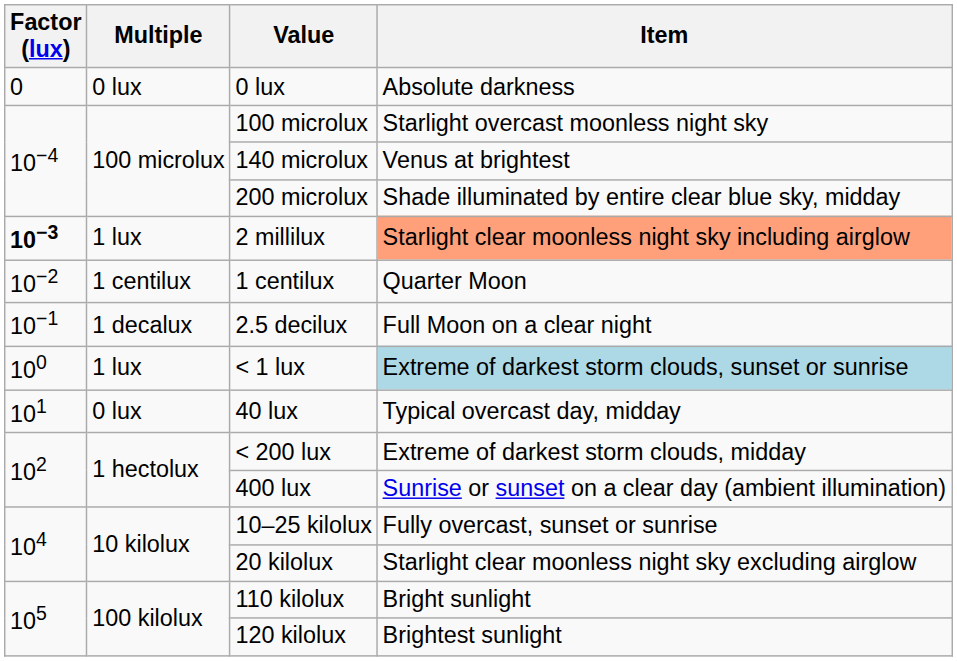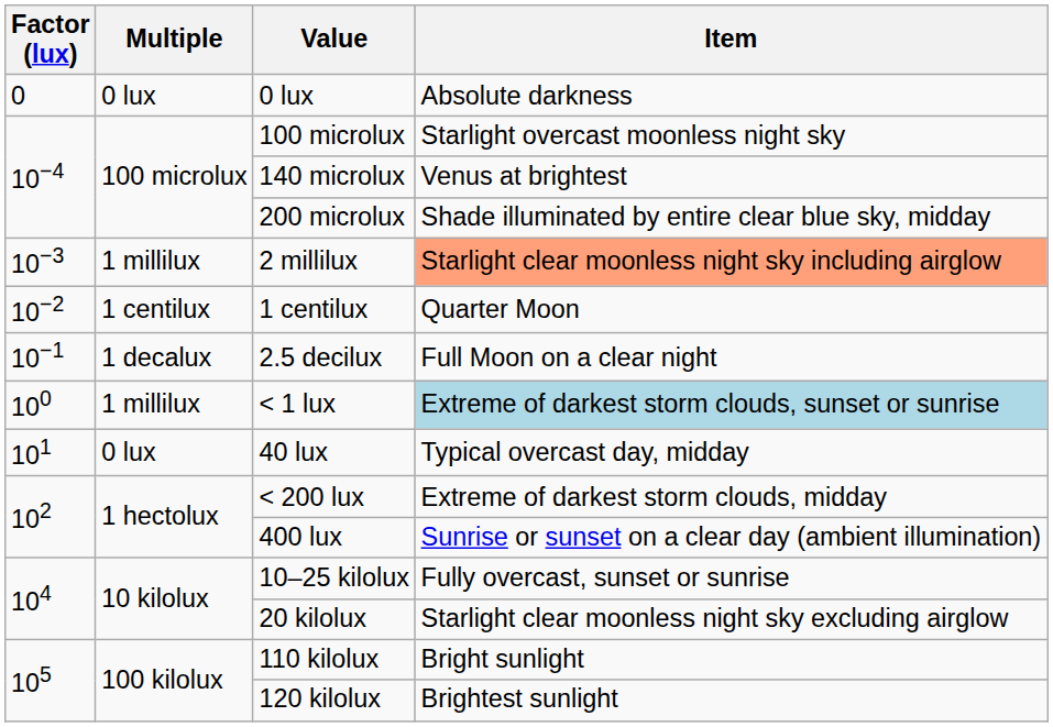2 millilux | Factor (lux): bold -> normal
2 millilux | Multiple: 1 lux -> 1 millilux
< 1 lux | Multiple: 1 lux -> 1 millilux
